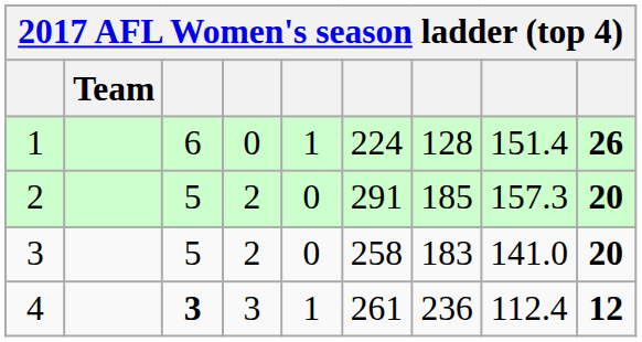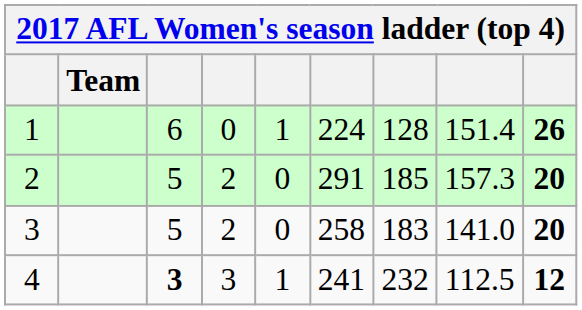4 | column 6: 261 -> 241
4 | column 7: 236 -> 232
4 | column 8: 112.4 -> 112.5
